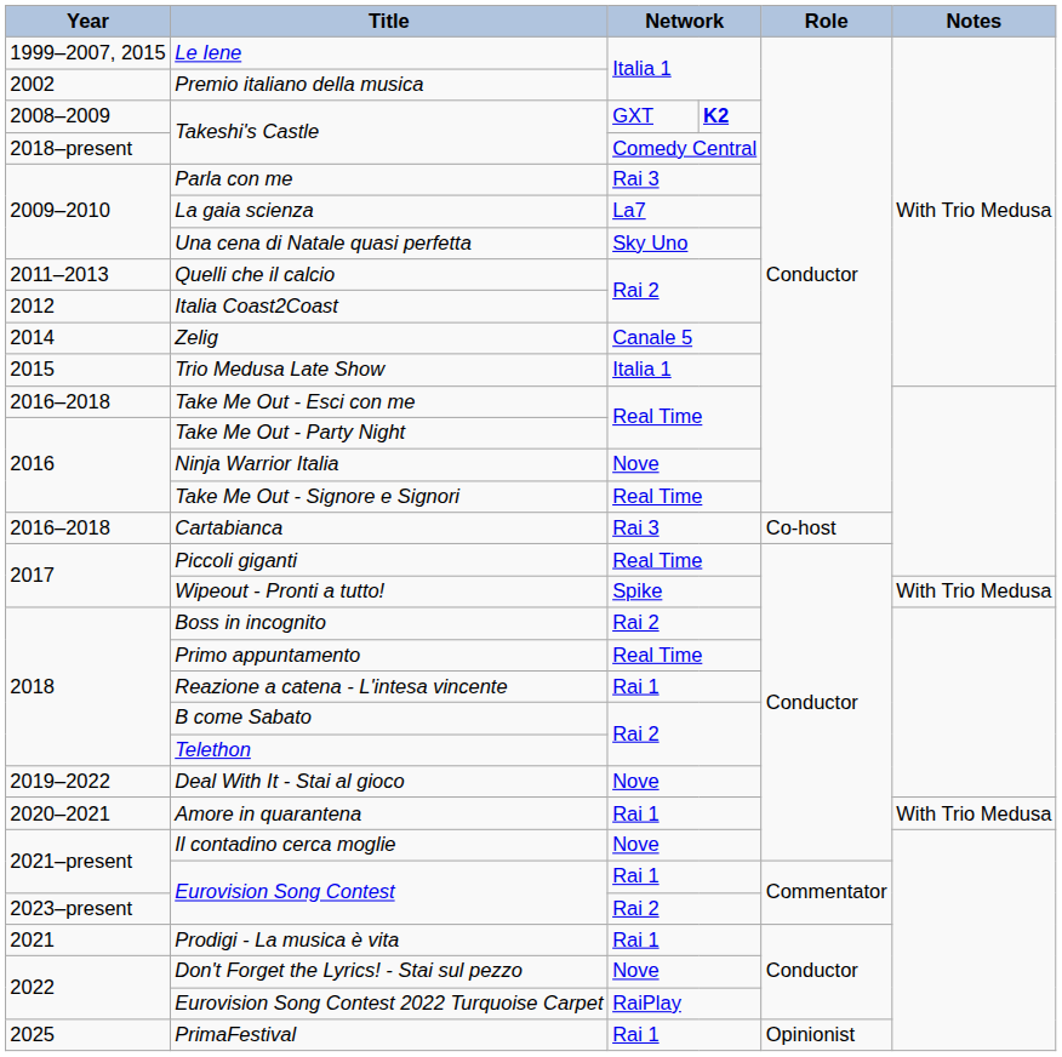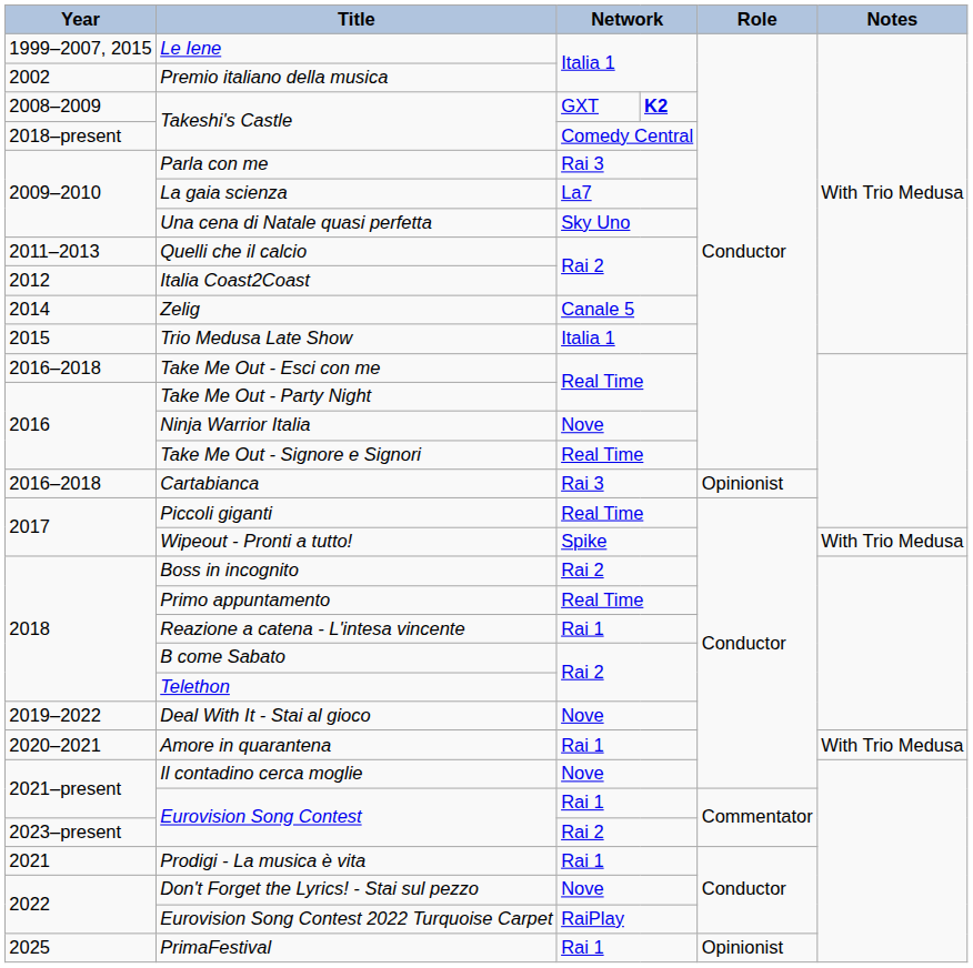Cartabianca | Role: Co-host -> Opinionist
